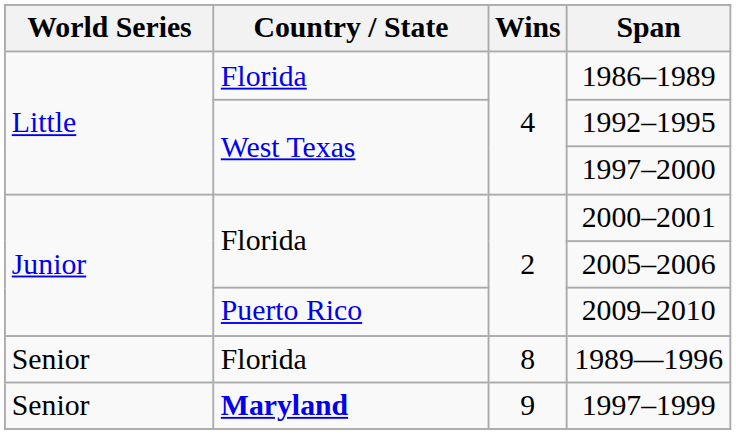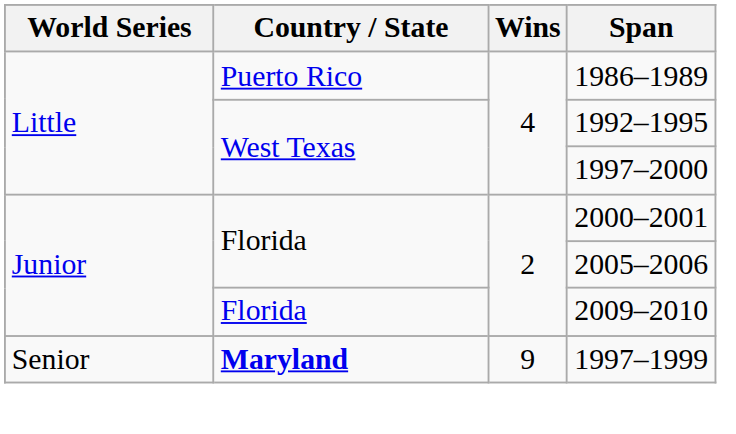1986–1989 | Country / State: Florida -> Puerto Rico
2009–2010 | Country / State: Puerto Rico -> Florida
- row: Senior | Florida | 8 | 1989—1996
